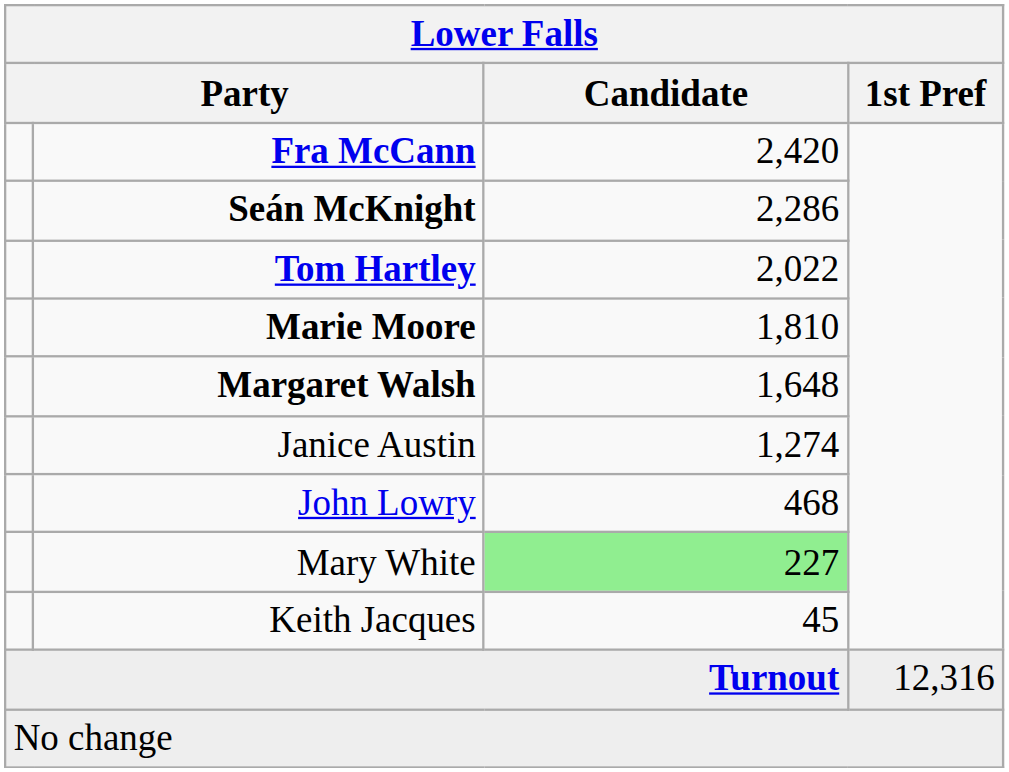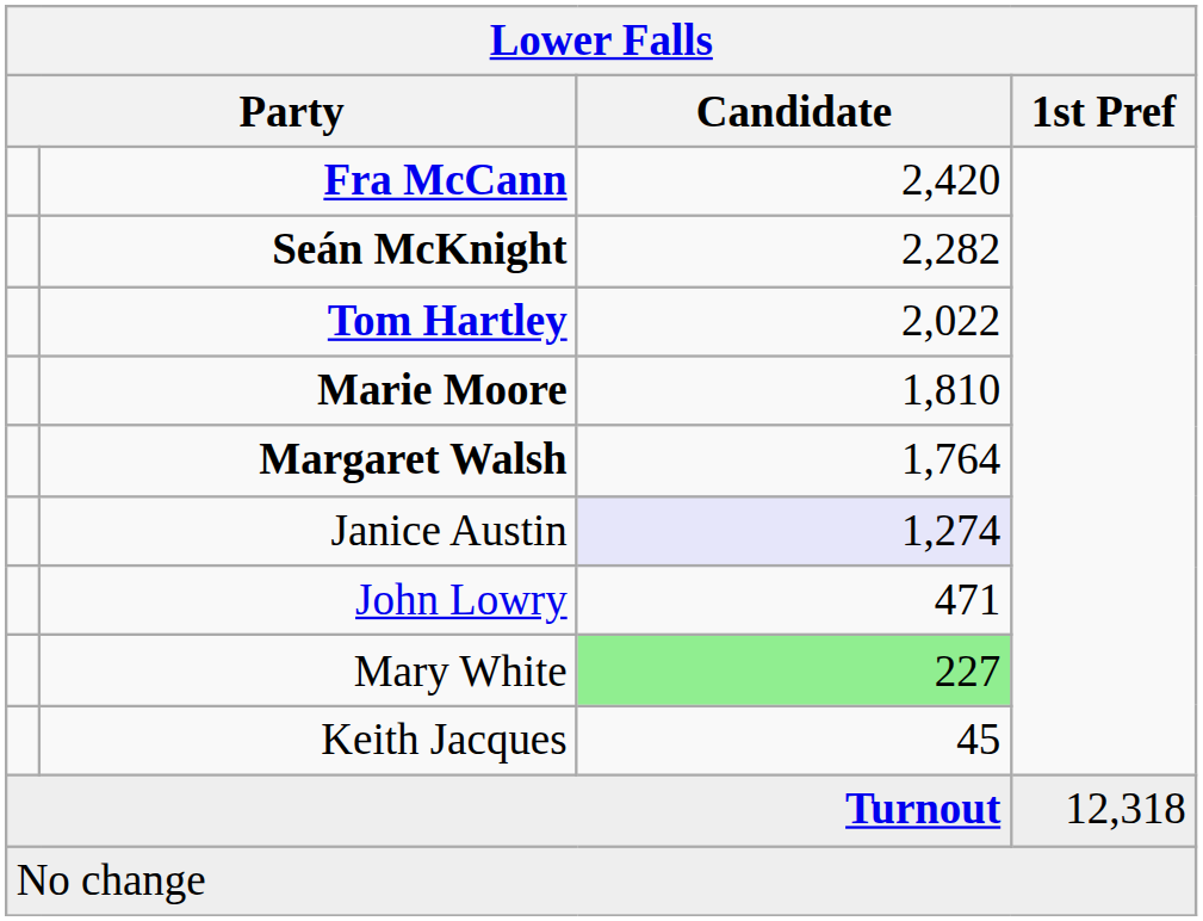Seán McKnight | Candidate: 2,286 -> 2,282
Margaret Walsh | Candidate: 1,648 -> 1,764
Janice Austin | Candidate: no background -> lavender background
John Lowry | Candidate: 468 -> 471
Turnout | 1st Pref: 12,316 -> 12,318
